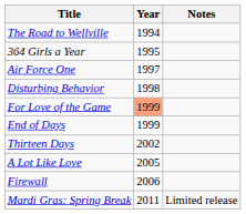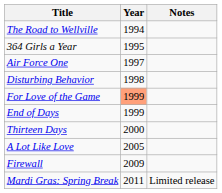Thirteen Days | Year: 2002 -> 2000
Firewall | Year: 2006 -> 2009
